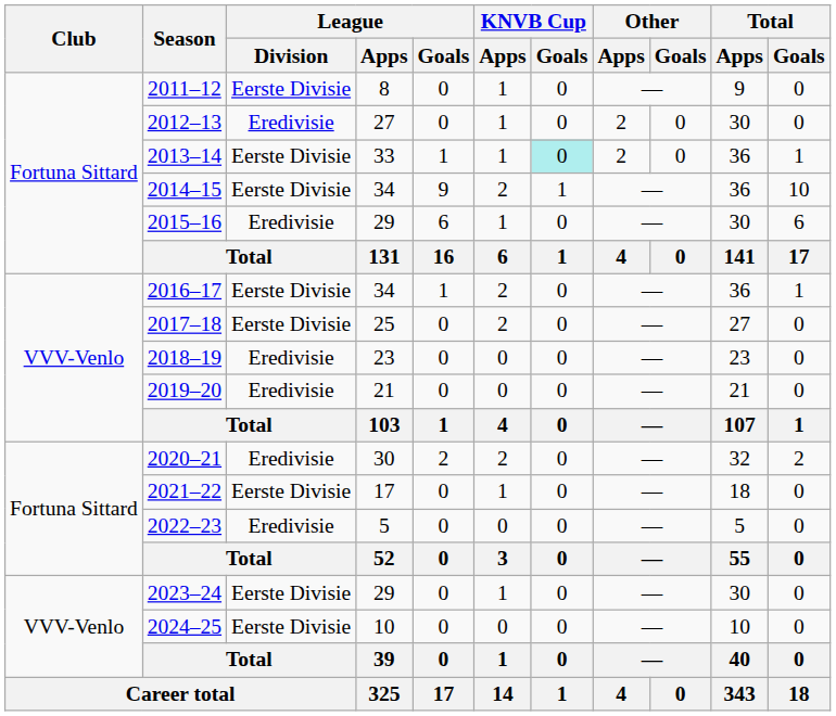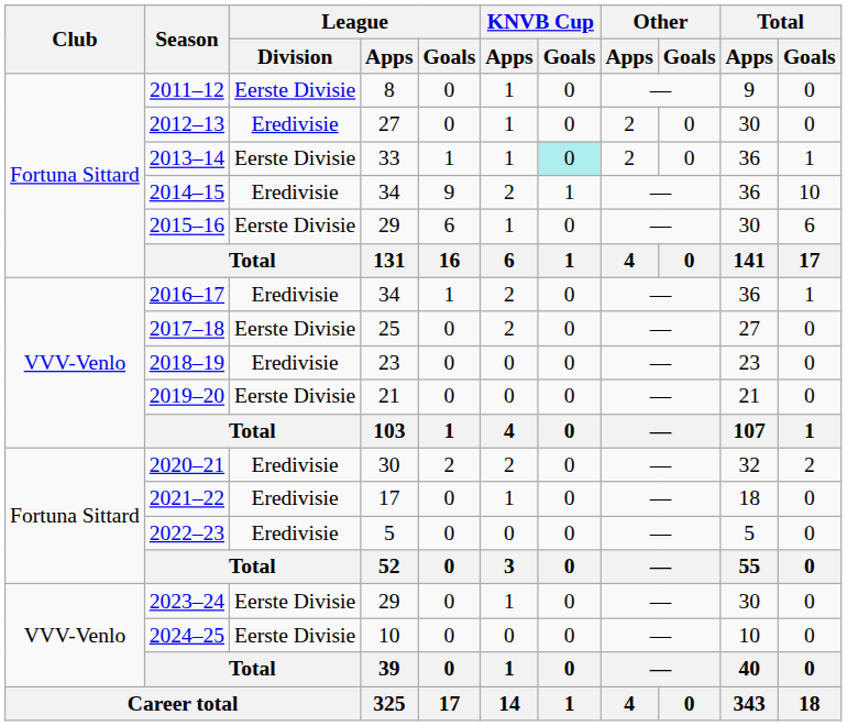2014–15 | League / Division: Eerste Divisie -> Eredivisie
2015–16 | League / Division: Eredivisie -> Eerste Divisie
2016–17 | League / Division: Eerste Divisie -> Eredivisie
2019–20 | League / Division: Eredivisie -> Eerste Divisie
2021–22 | League / Division: Eerste Divisie -> Eredivisie
